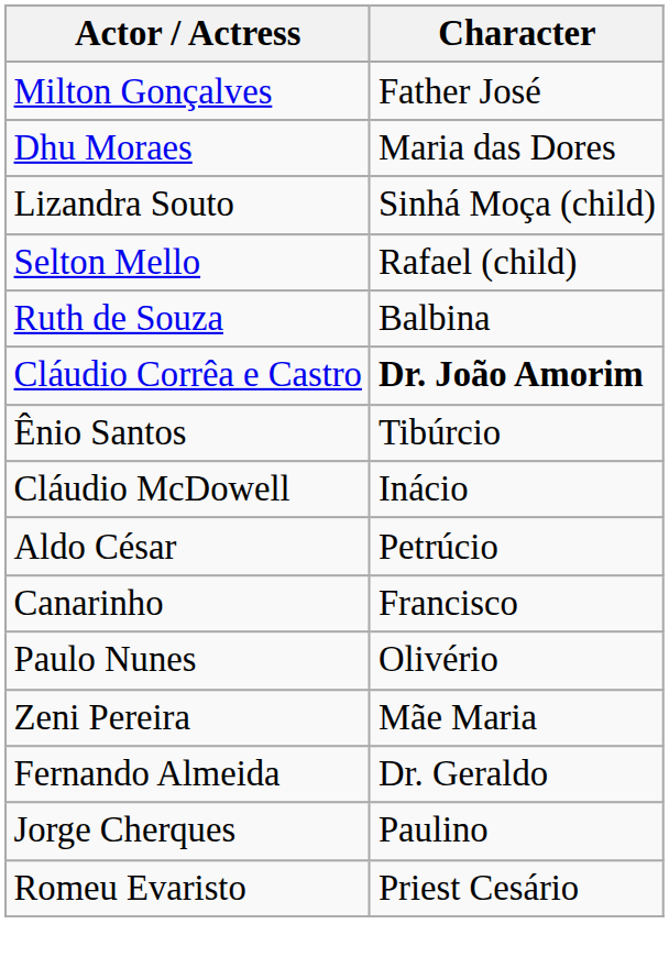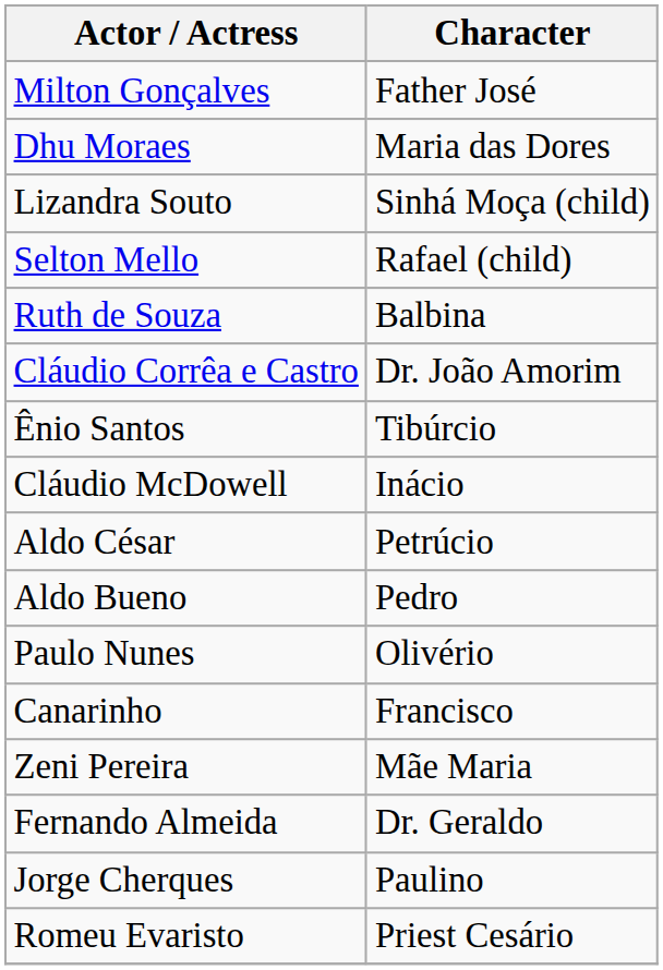Cláudio Corrêa e Castro | Character: bold -> normal
+ row: Aldo Bueno | Pedro
rows swapped: Canarinho <-> Paulo Nunes
